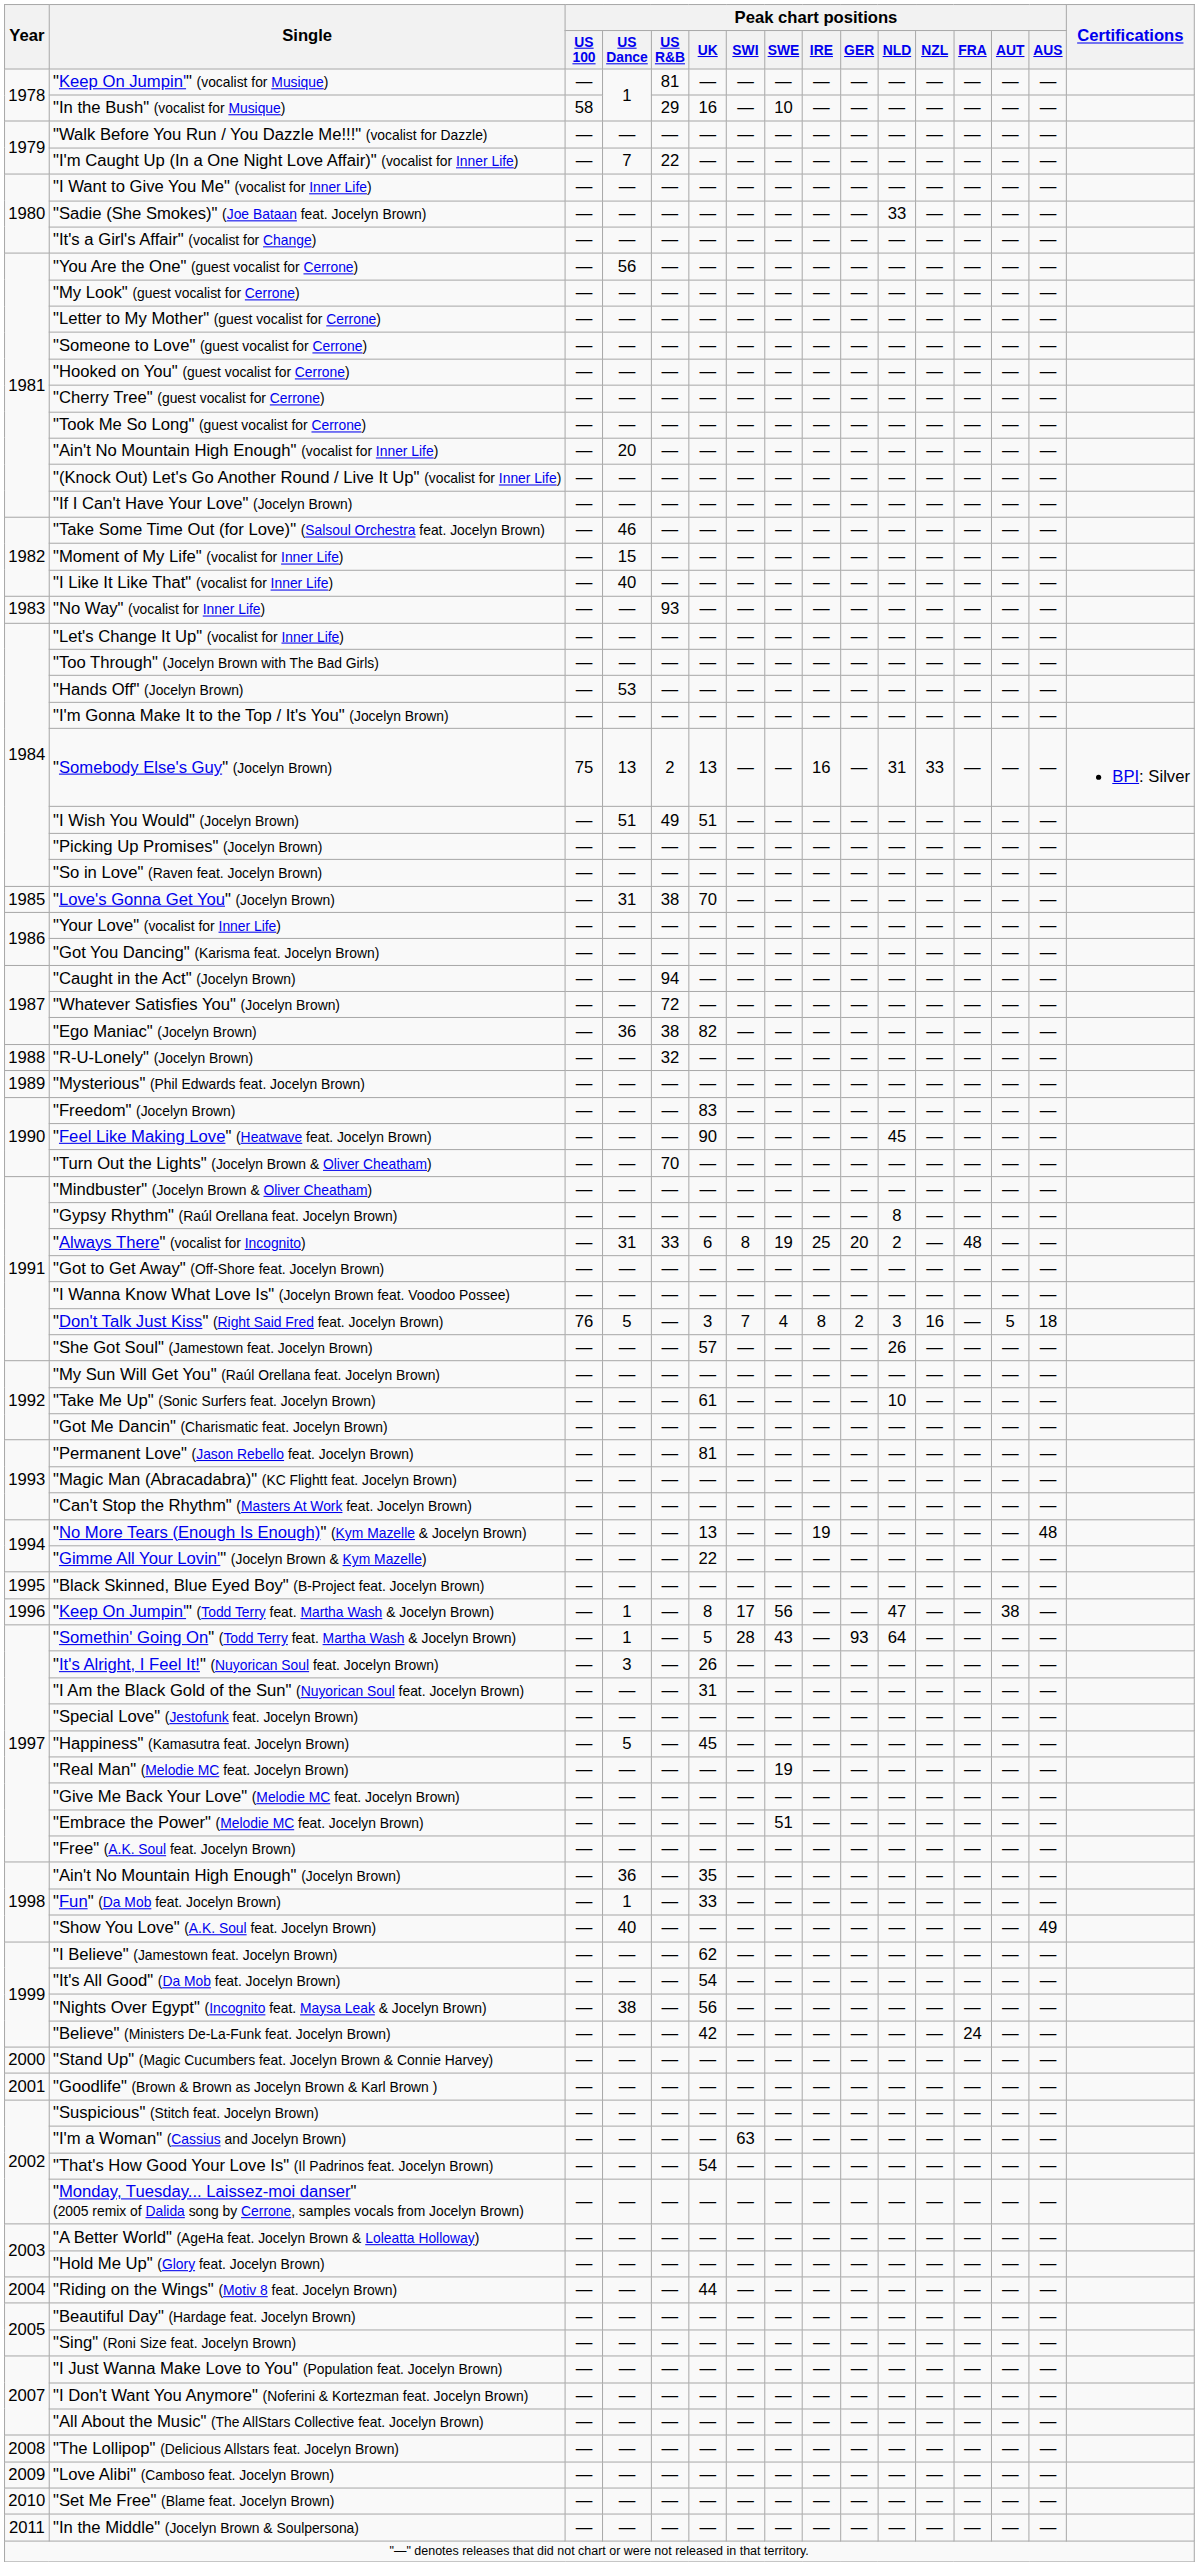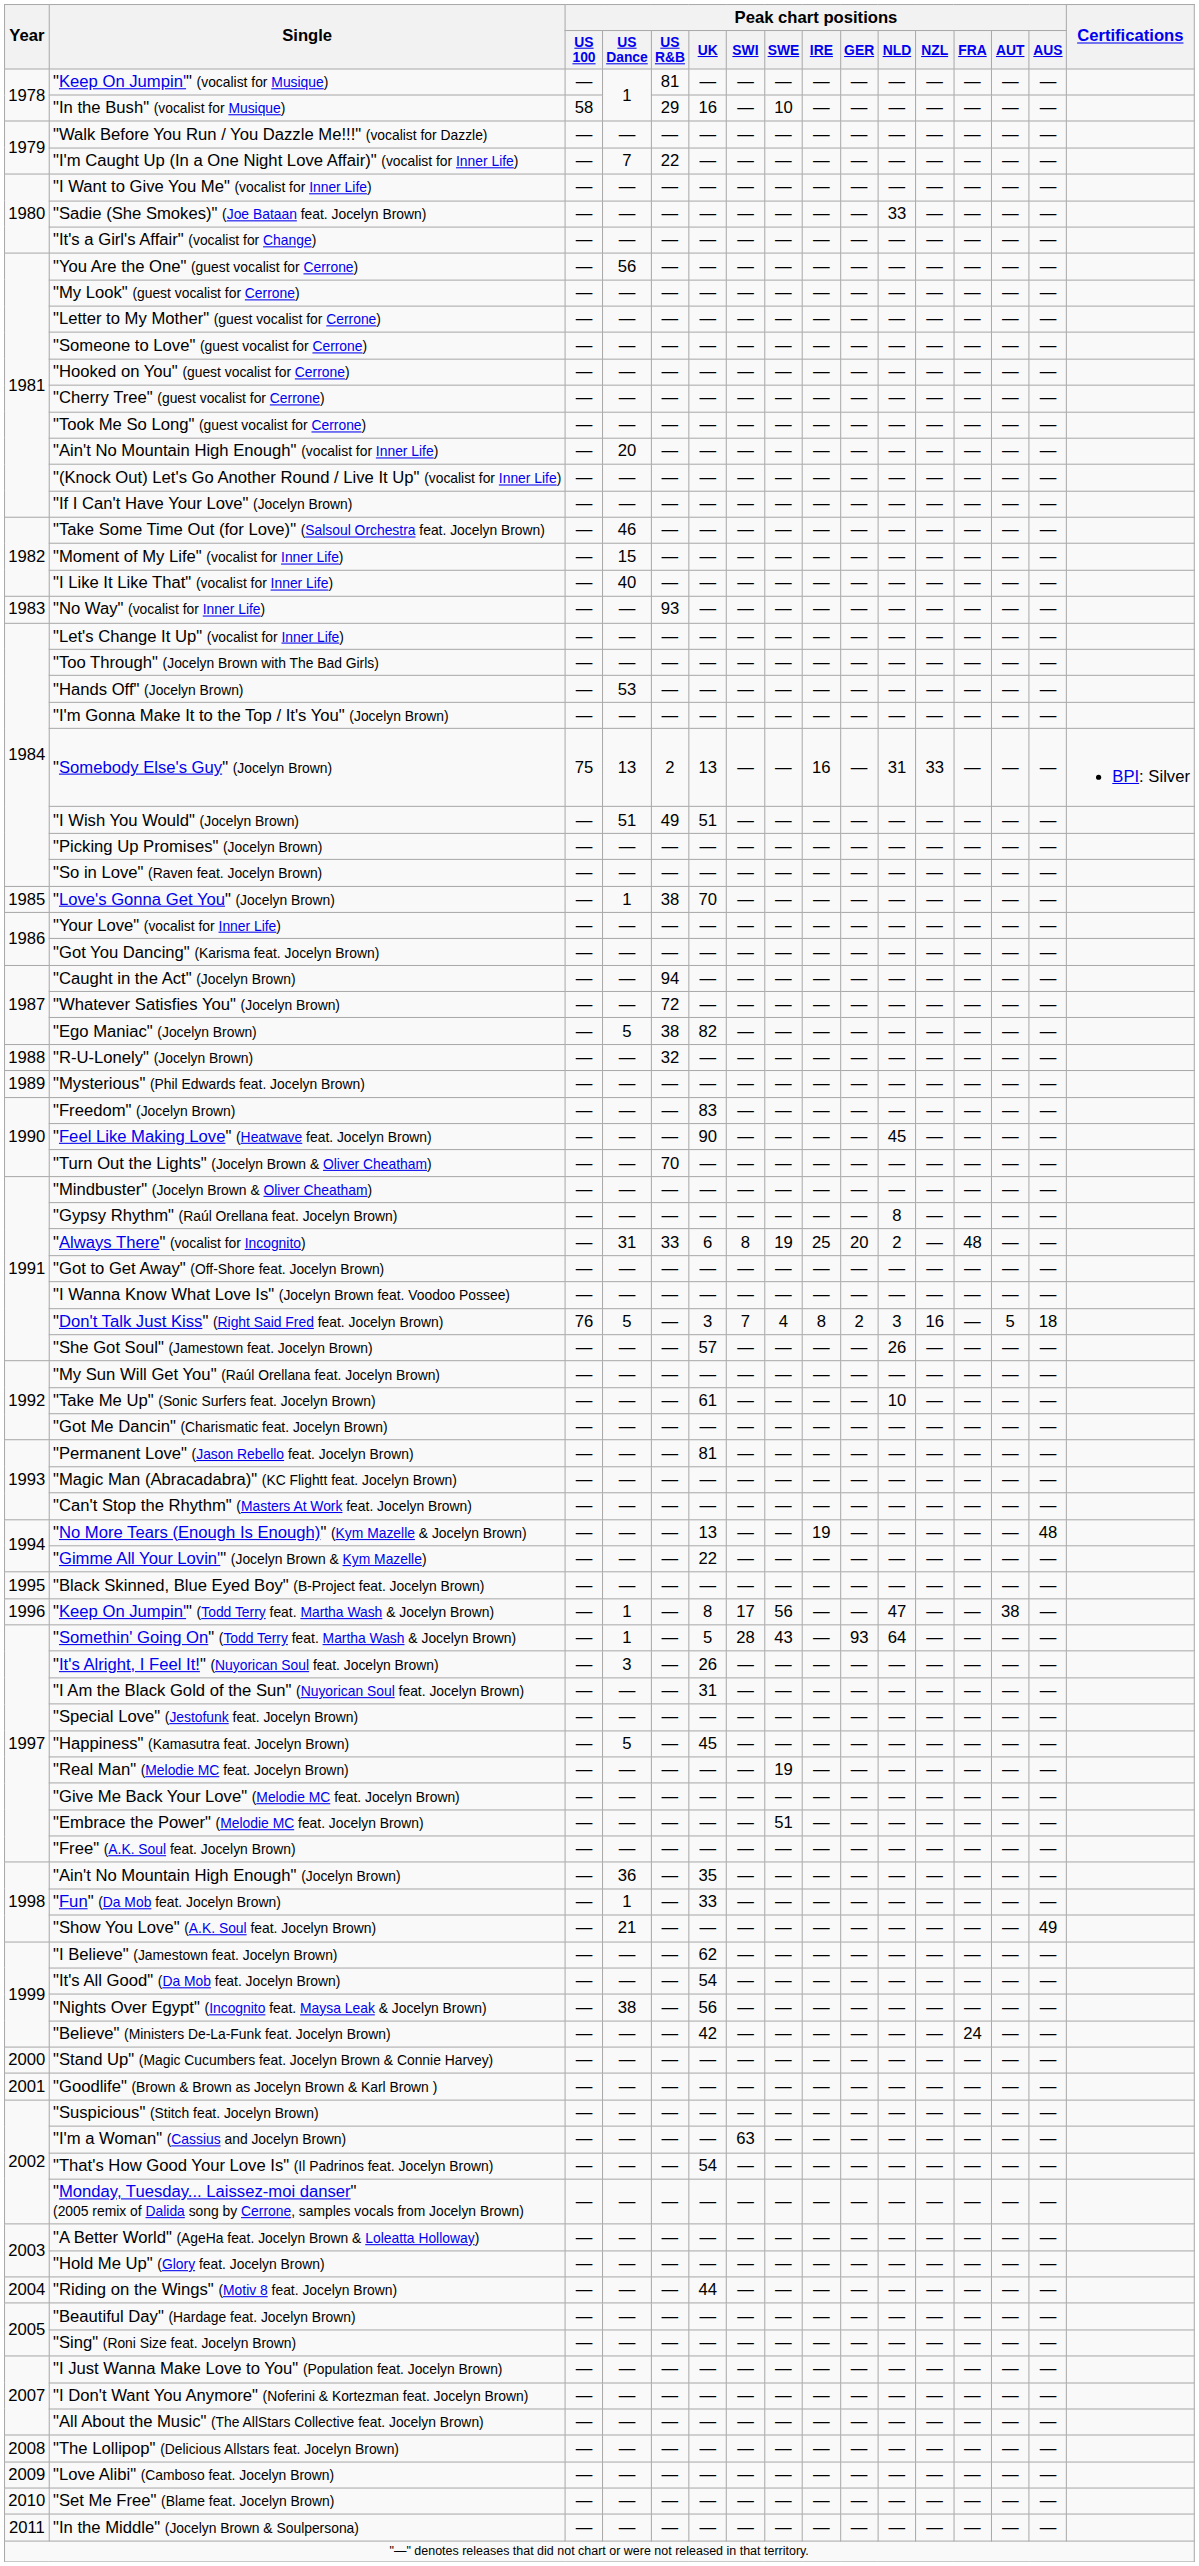"Love's Gonna Get You" (Jocelyn Brown) | Peak chart positions / US Dance: 31 -> 1
"Ego Maniac" (Jocelyn Brown) | Peak chart positions / US Dance: 36 -> 5
"Show You Love" (A.K. Soul feat. Jocelyn Brown) | Peak chart positions / US Dance: 40 -> 21
